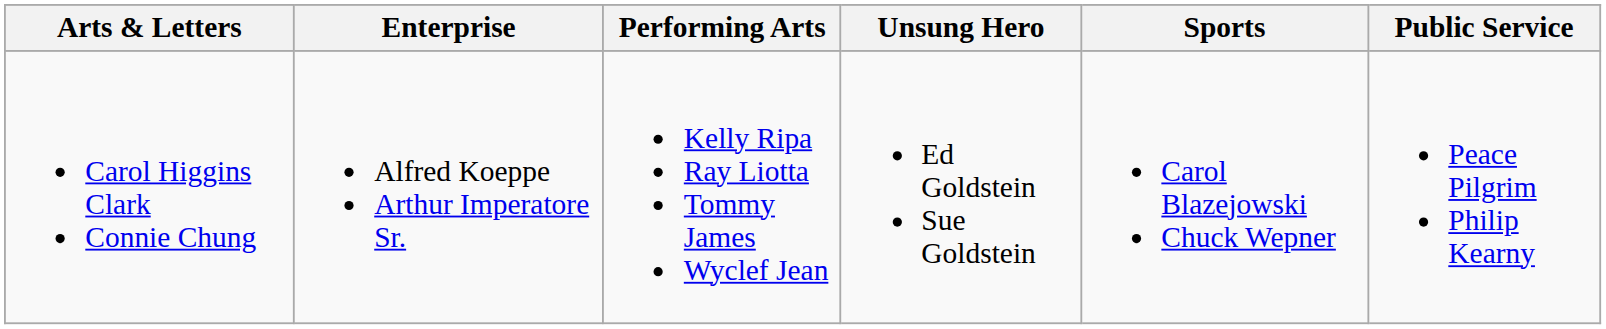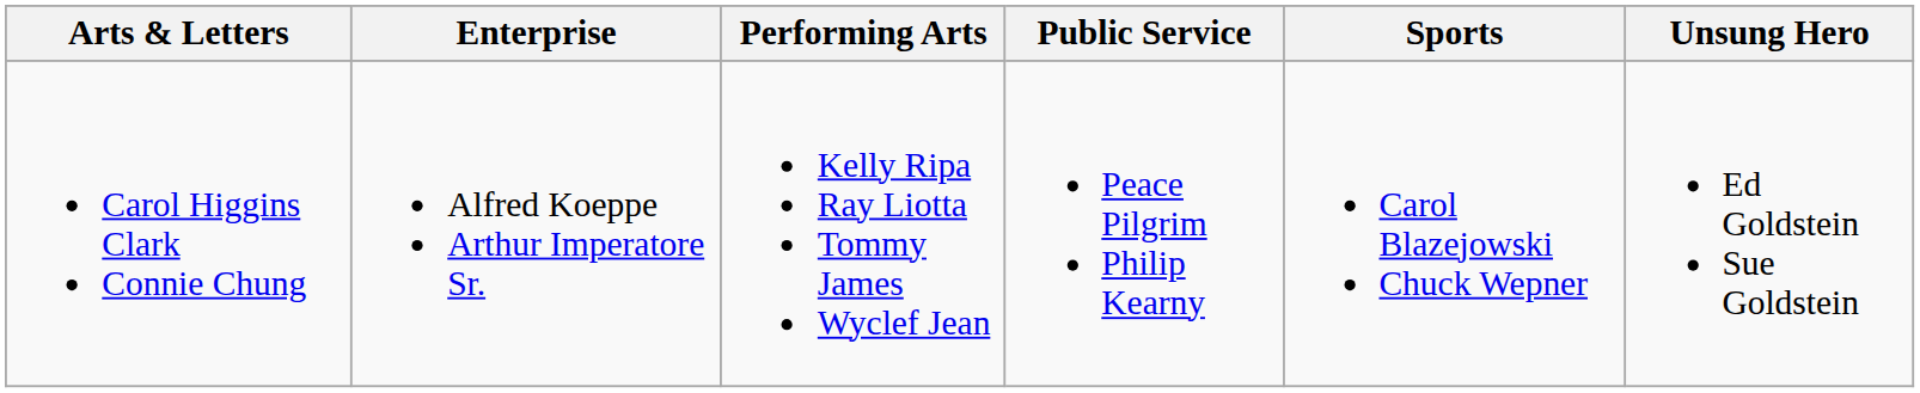columns swapped: Public Service <-> Unsung Hero
